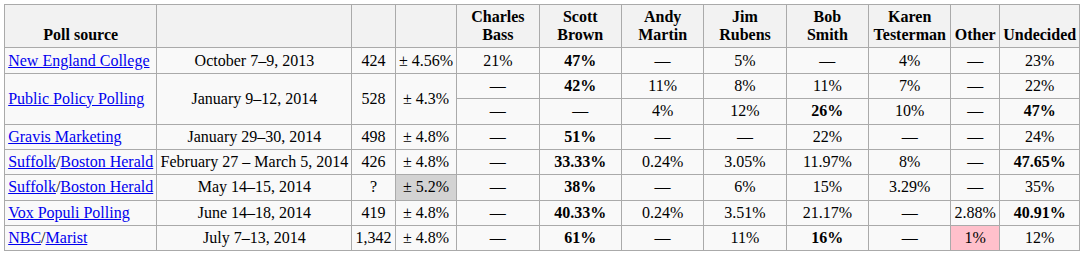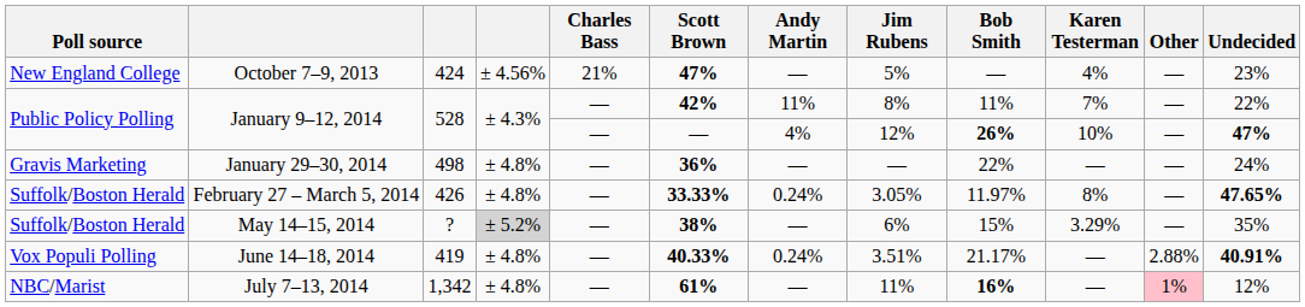January 29–30, 2014 | Scott Brown: 51% -> 36%
